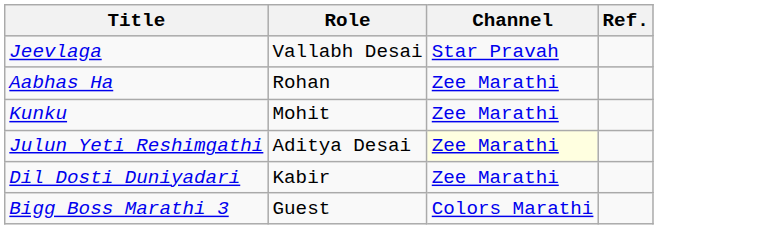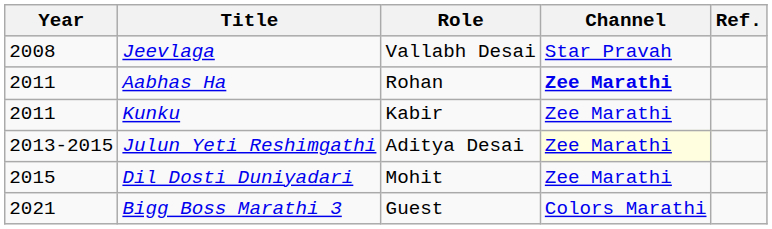+ column: Year | 2008 | 2011 | 2011 | 2013-2015 | 2015 | 2021
Aabhas Ha | Channel: normal -> bold
Kunku | Role: Mohit -> Kabir
Dil Dosti Duniyadari | Role: Kabir -> Mohit
